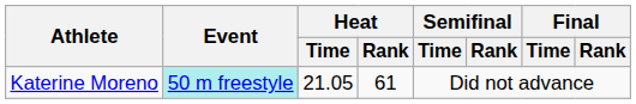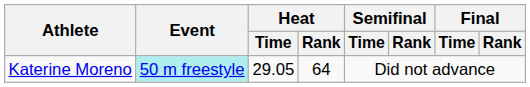Katerine Moreno | Heat / Time: 21.05 -> 29.05
Katerine Moreno | Heat / Rank: 61 -> 64
